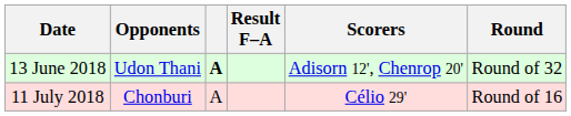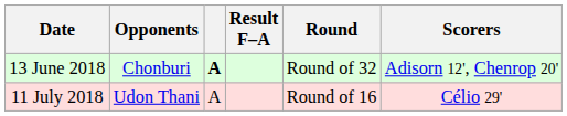columns swapped: Scorers <-> Round
13 June 2018 | Opponents: Udon Thani -> Chonburi
11 July 2018 | Opponents: Chonburi -> Udon Thani
